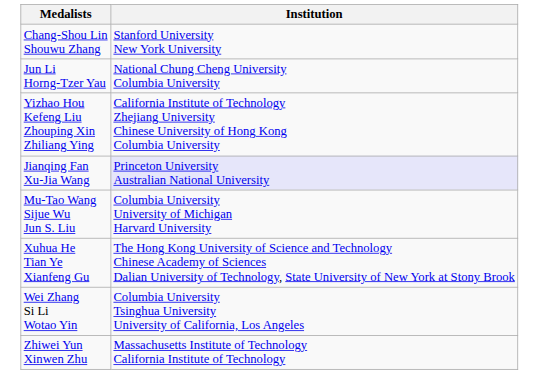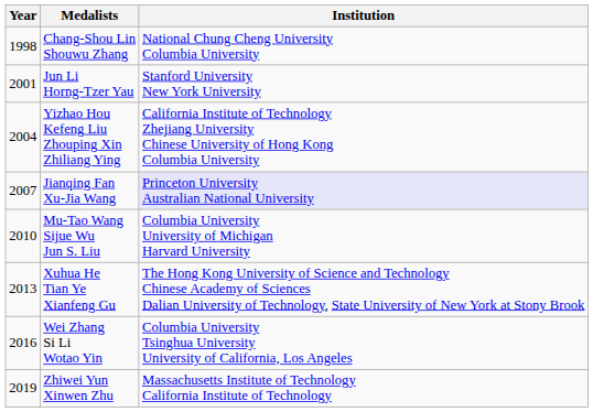+ column: Year | 1998 | 2001 | 2004 | 2007 | 2010 | 2013 | 2016 | 2019
Chang-Shou Lin Shouwu Zhang | Institution: Stanford University New York University -> National Chung Cheng University Columbia University
Jun Li Horng-Tzer Yau | Institution: National Chung Cheng University Columbia University -> Stanford University New York University
